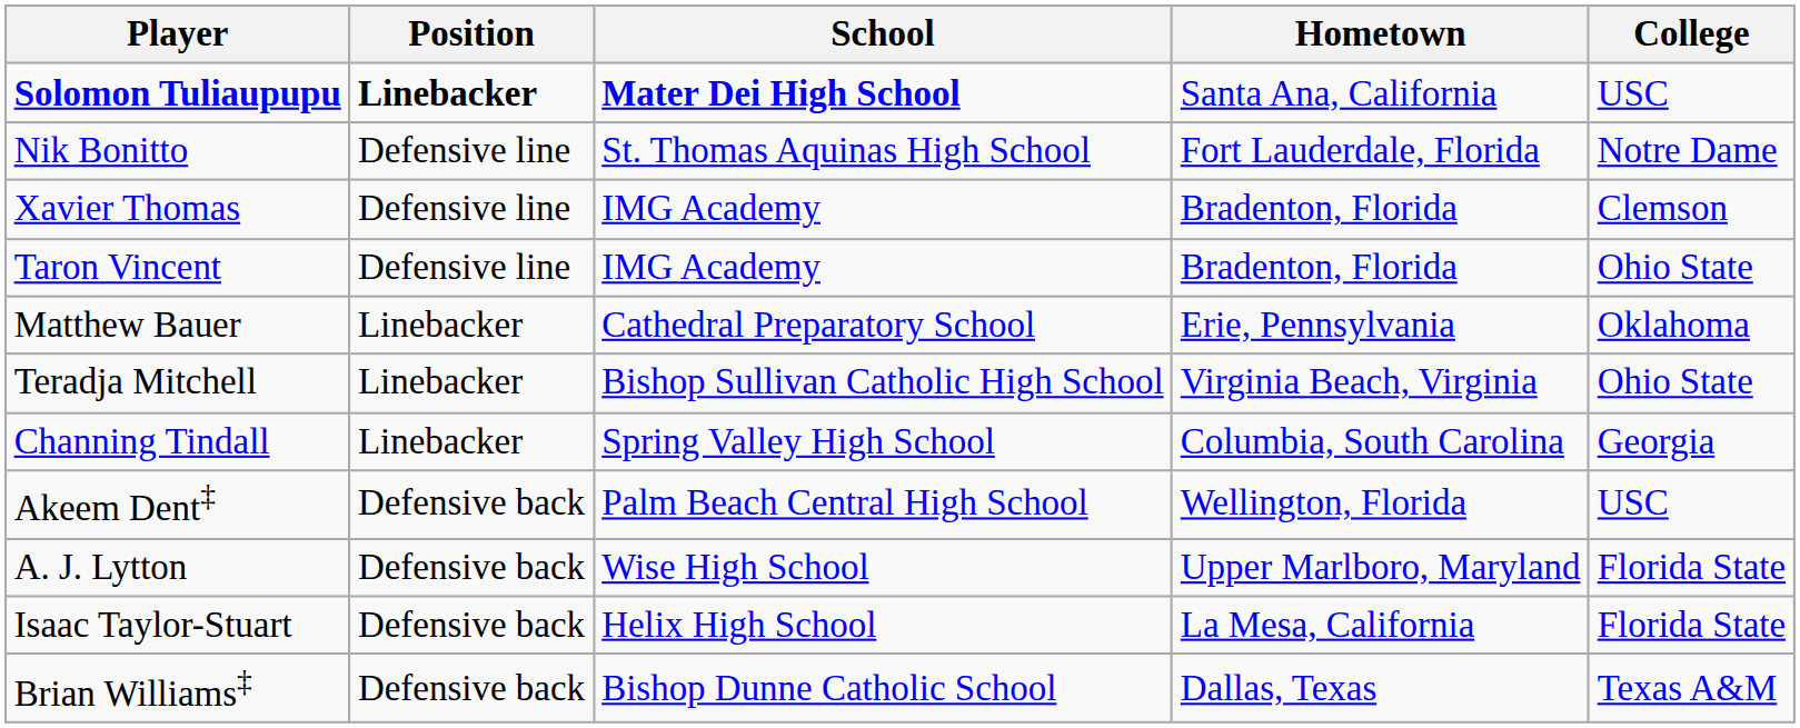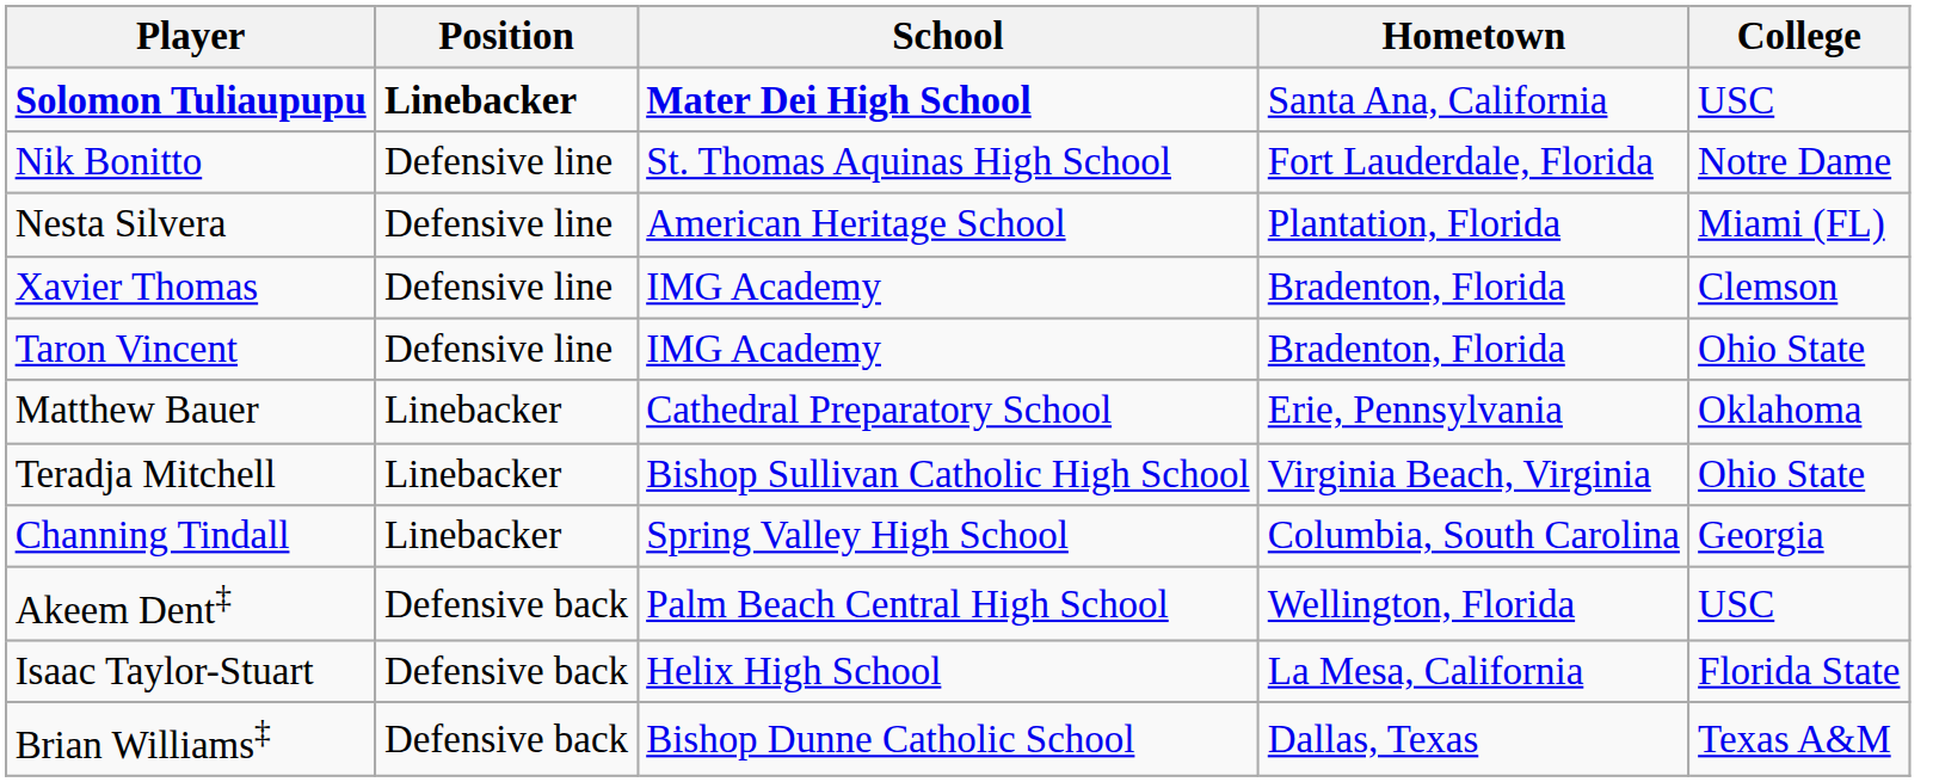+ row: Nesta Silvera | Defensive line | American Heritage School | Plantation, Florida | Miami (FL)
- row: A. J. Lytton | Defensive back | Wise High School | Upper Marlboro, Maryland | Florida State
